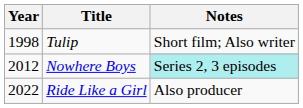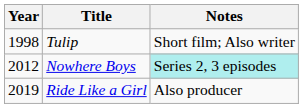Ride Like a Girl | Year: 2022 -> 2019
